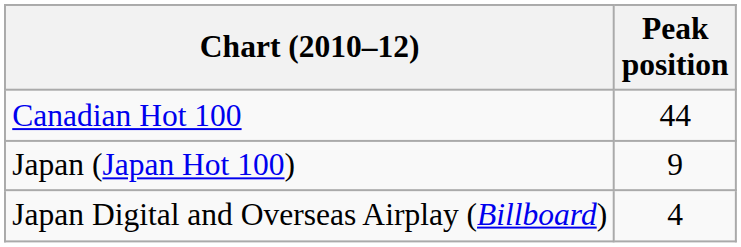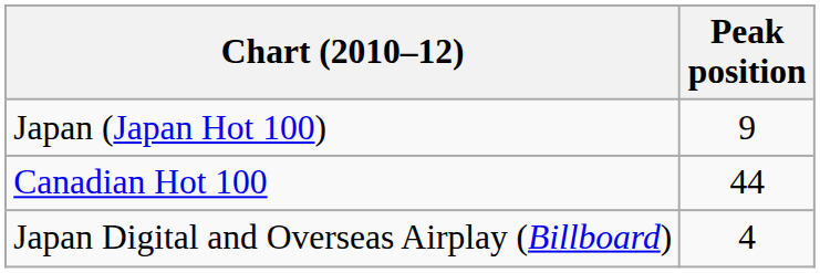rows swapped: Canadian Hot 100 <-> Japan (Japan Hot 100)
